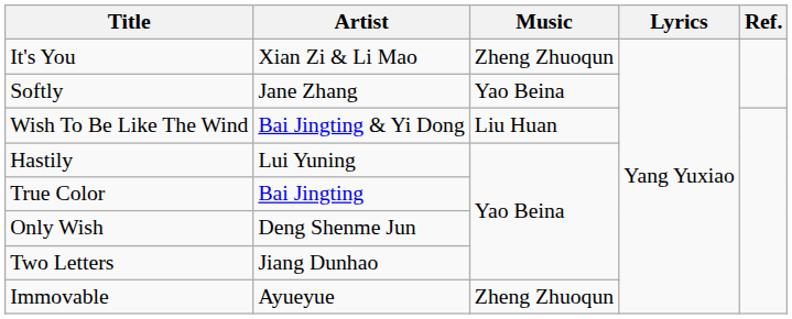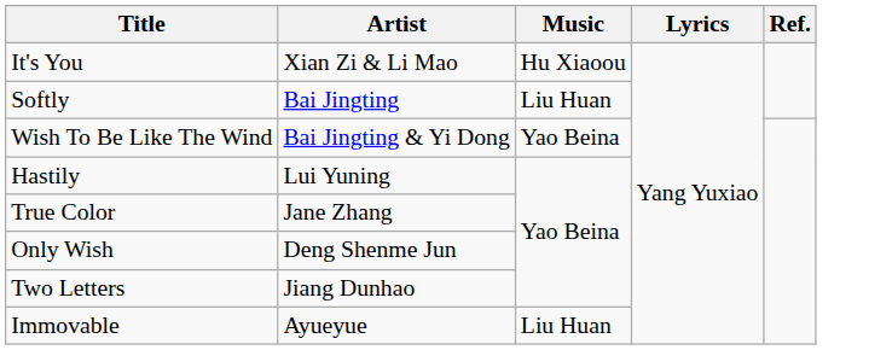It's You | Music: Zheng Zhuoqun -> Hu Xiaoou
Softly | Artist: Jane Zhang -> Bai Jingting
Softly | Music: Yao Beina -> Liu Huan
Wish To Be Like The Wind | Music: Liu Huan -> Yao Beina
True Color | Artist: Bai Jingting -> Jane Zhang
Immovable | Music: Zheng Zhuoqun -> Liu Huan
